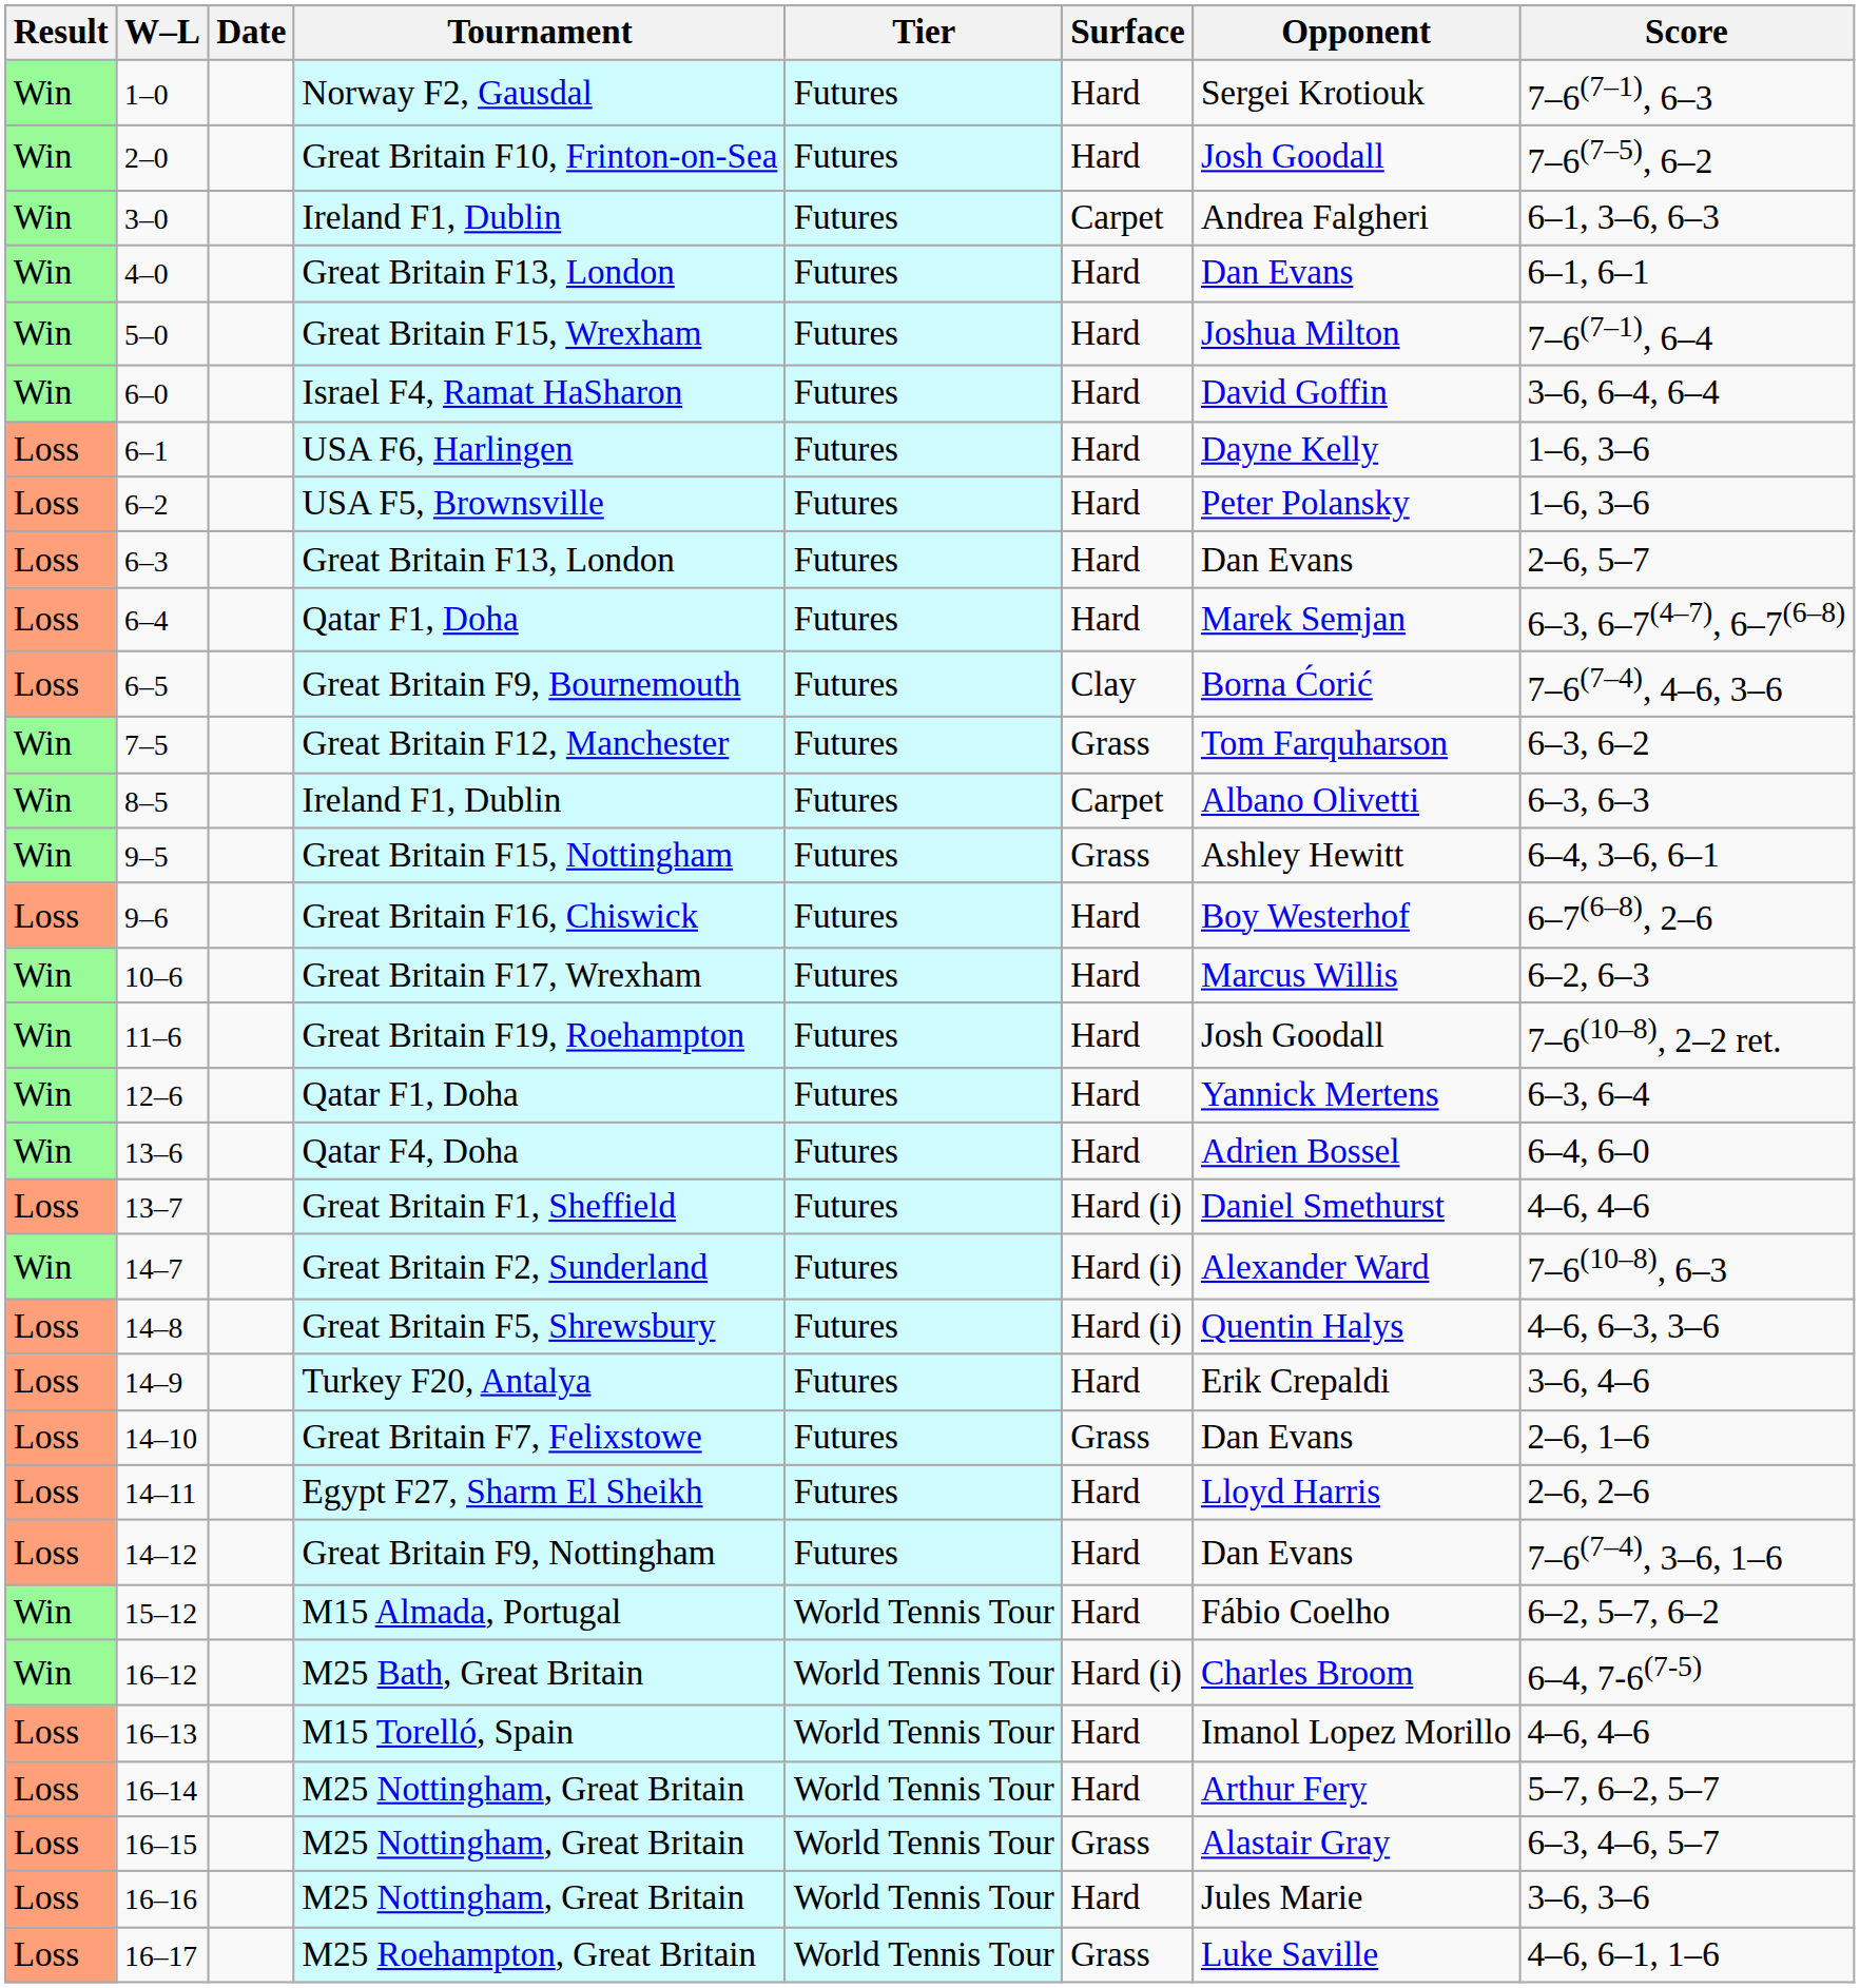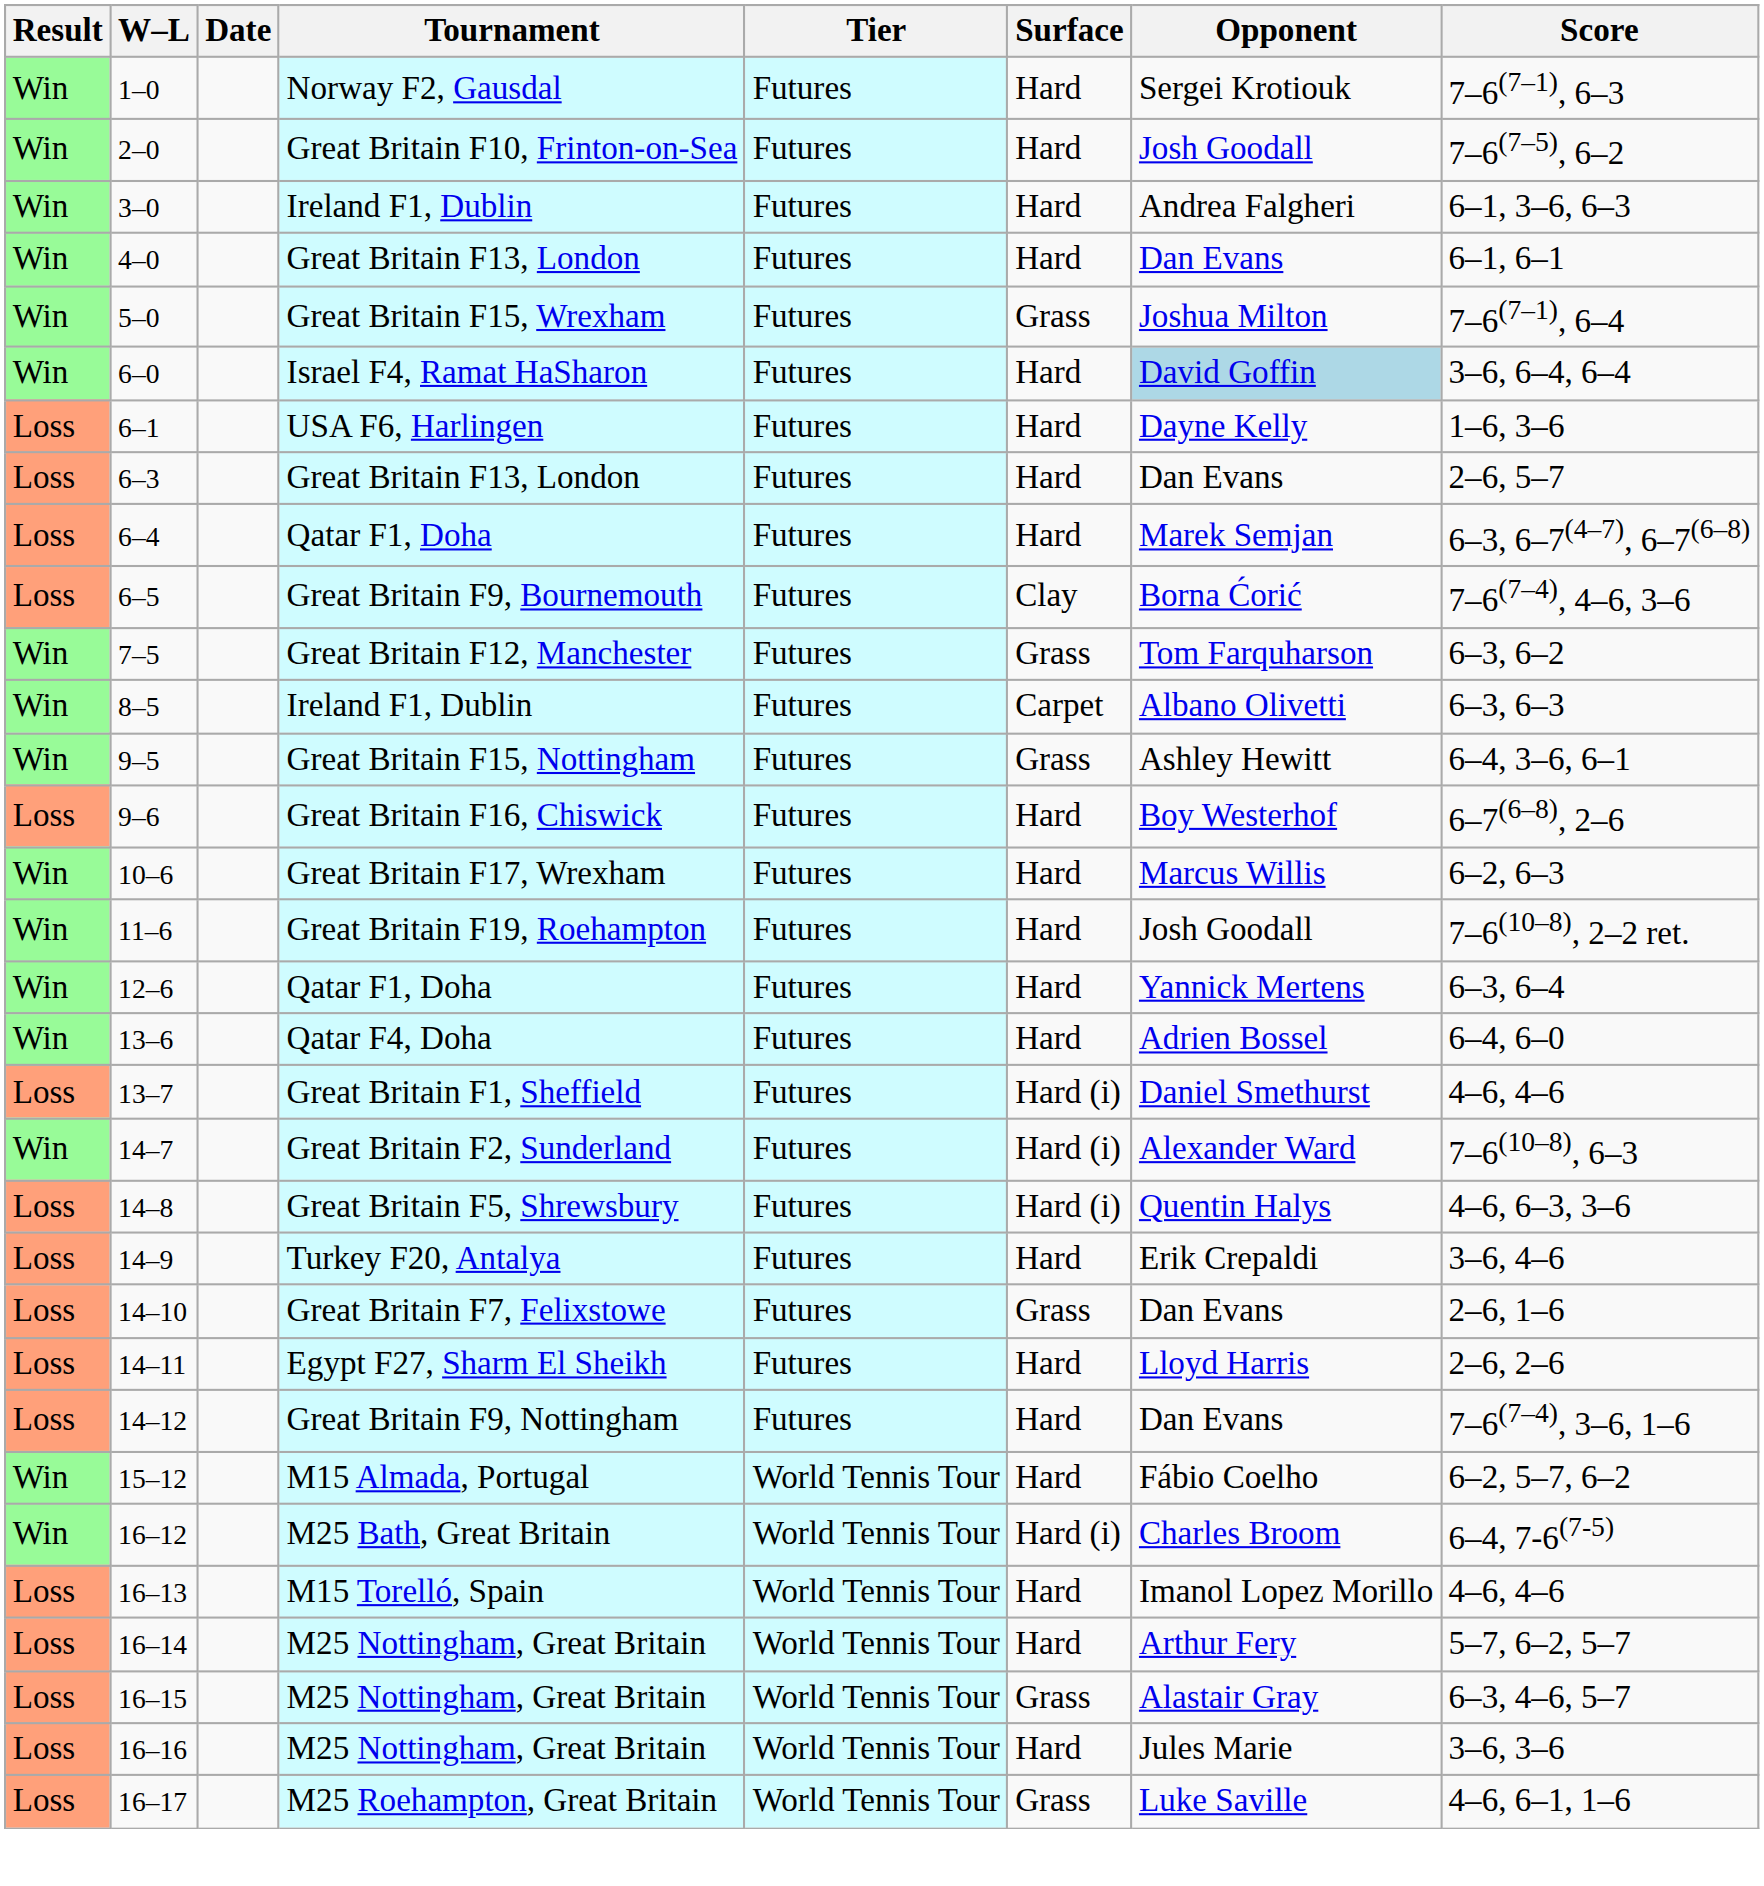3–0 | Surface: Carpet -> Hard
5–0 | Surface: Hard -> Grass
6–0 | Opponent: no background -> lightblue background
- row: Loss | 6–2 | USA F5, Brownsville | Futures | Hard | Peter Polansky | 1–6, 3–6
